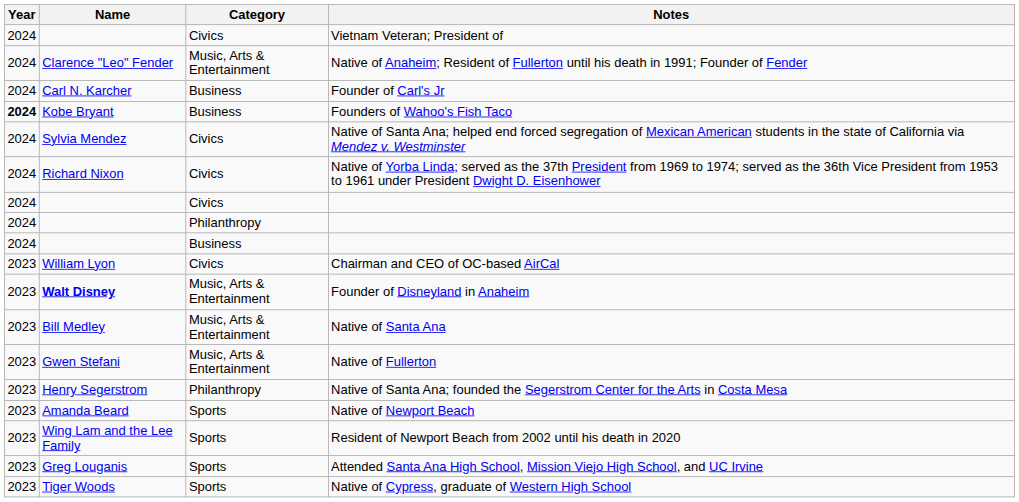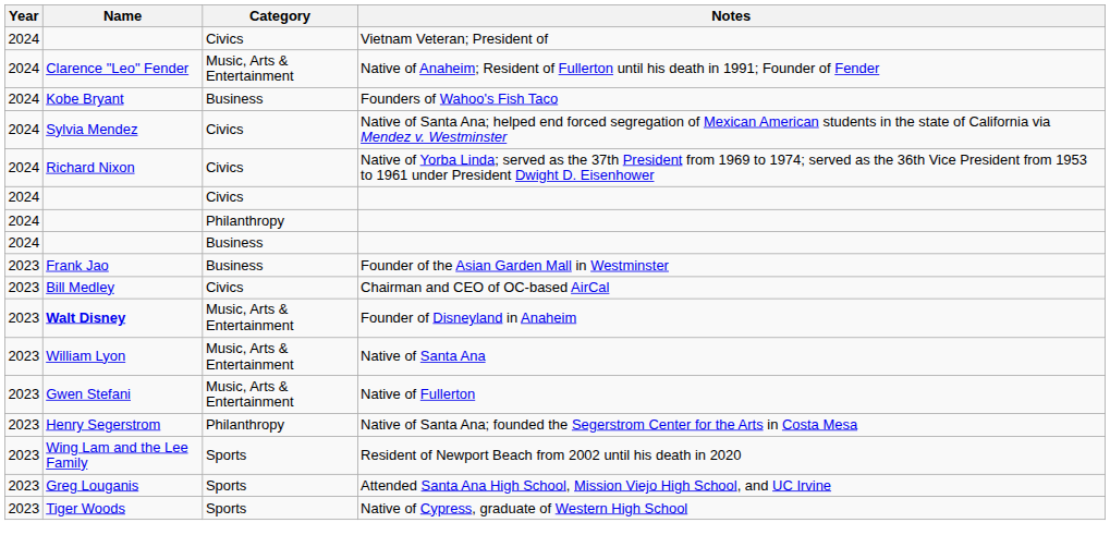- row: 2024 | Carl N. Karcher | Business | Founder of Carl's Jr
Founders of Wahoo's Fish Taco | Year: bold -> normal
+ row: 2023 | Frank Jao | Business | Founder of the Asian Garden Mall in Westminster
Chairman and CEO of OC-based AirCal | Name: William Lyon -> Bill Medley
Native of Santa Ana | Name: Bill Medley -> William Lyon
- row: 2023 | Amanda Beard | Sports | Native of Newport Beach
